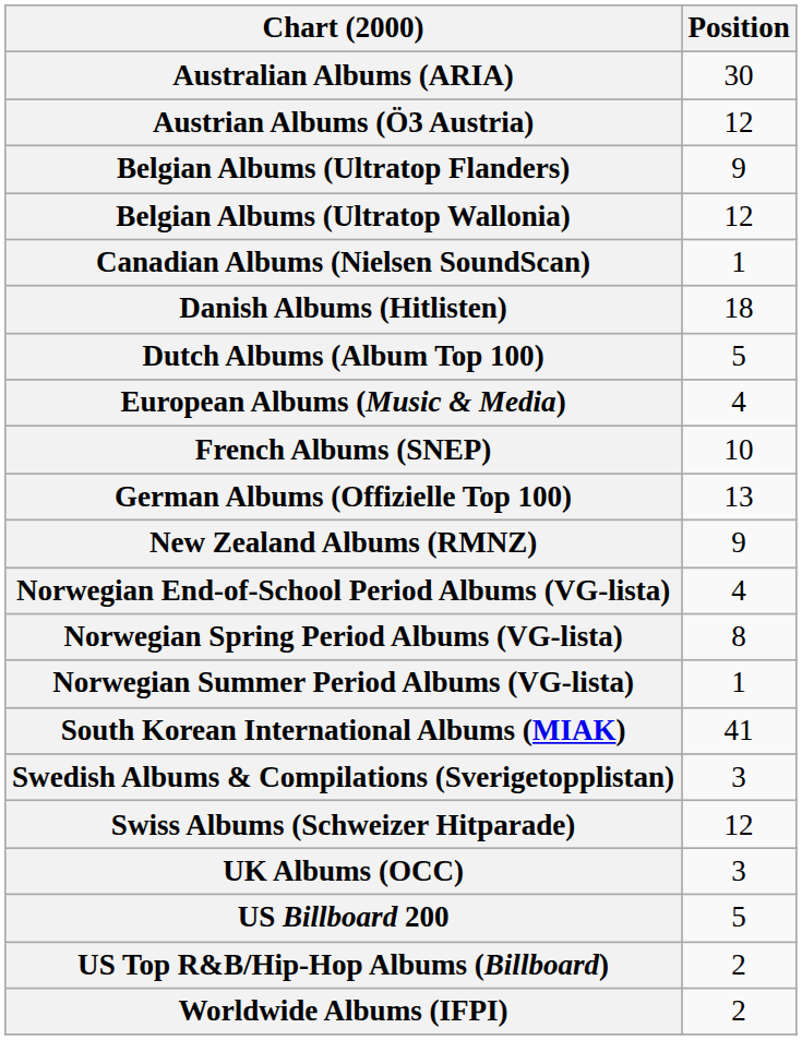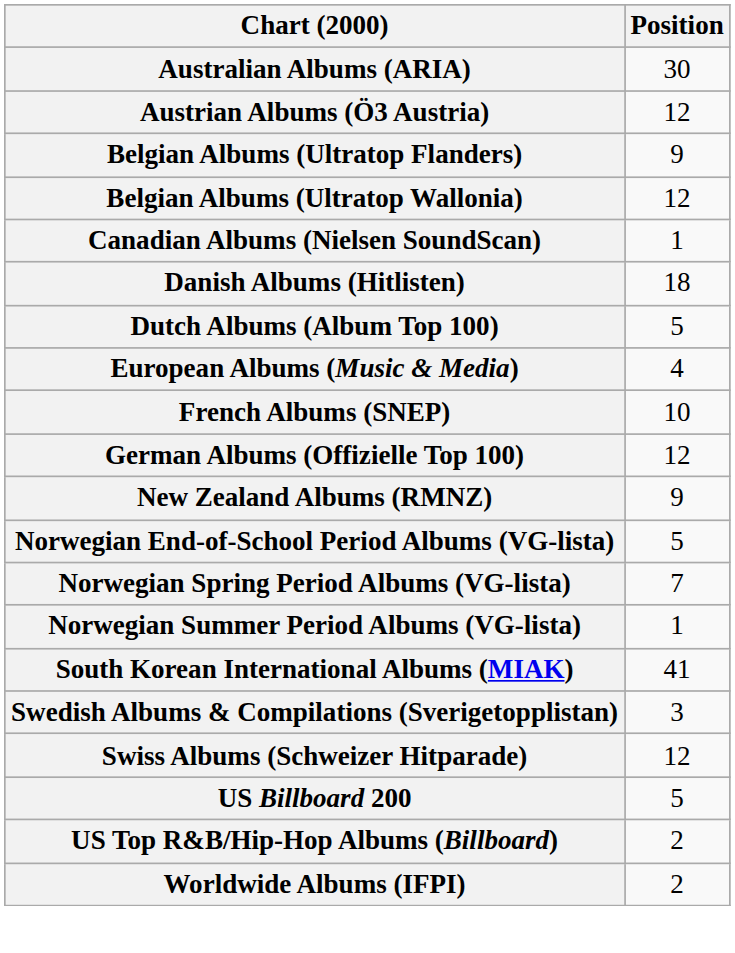German Albums (Offizielle Top 100) | Position: 13 -> 12
Norwegian End-of-School Period Albums (VG-lista) | Position: 4 -> 5
Norwegian Spring Period Albums (VG-lista) | Position: 8 -> 7
- row: UK Albums (OCC) | 3
